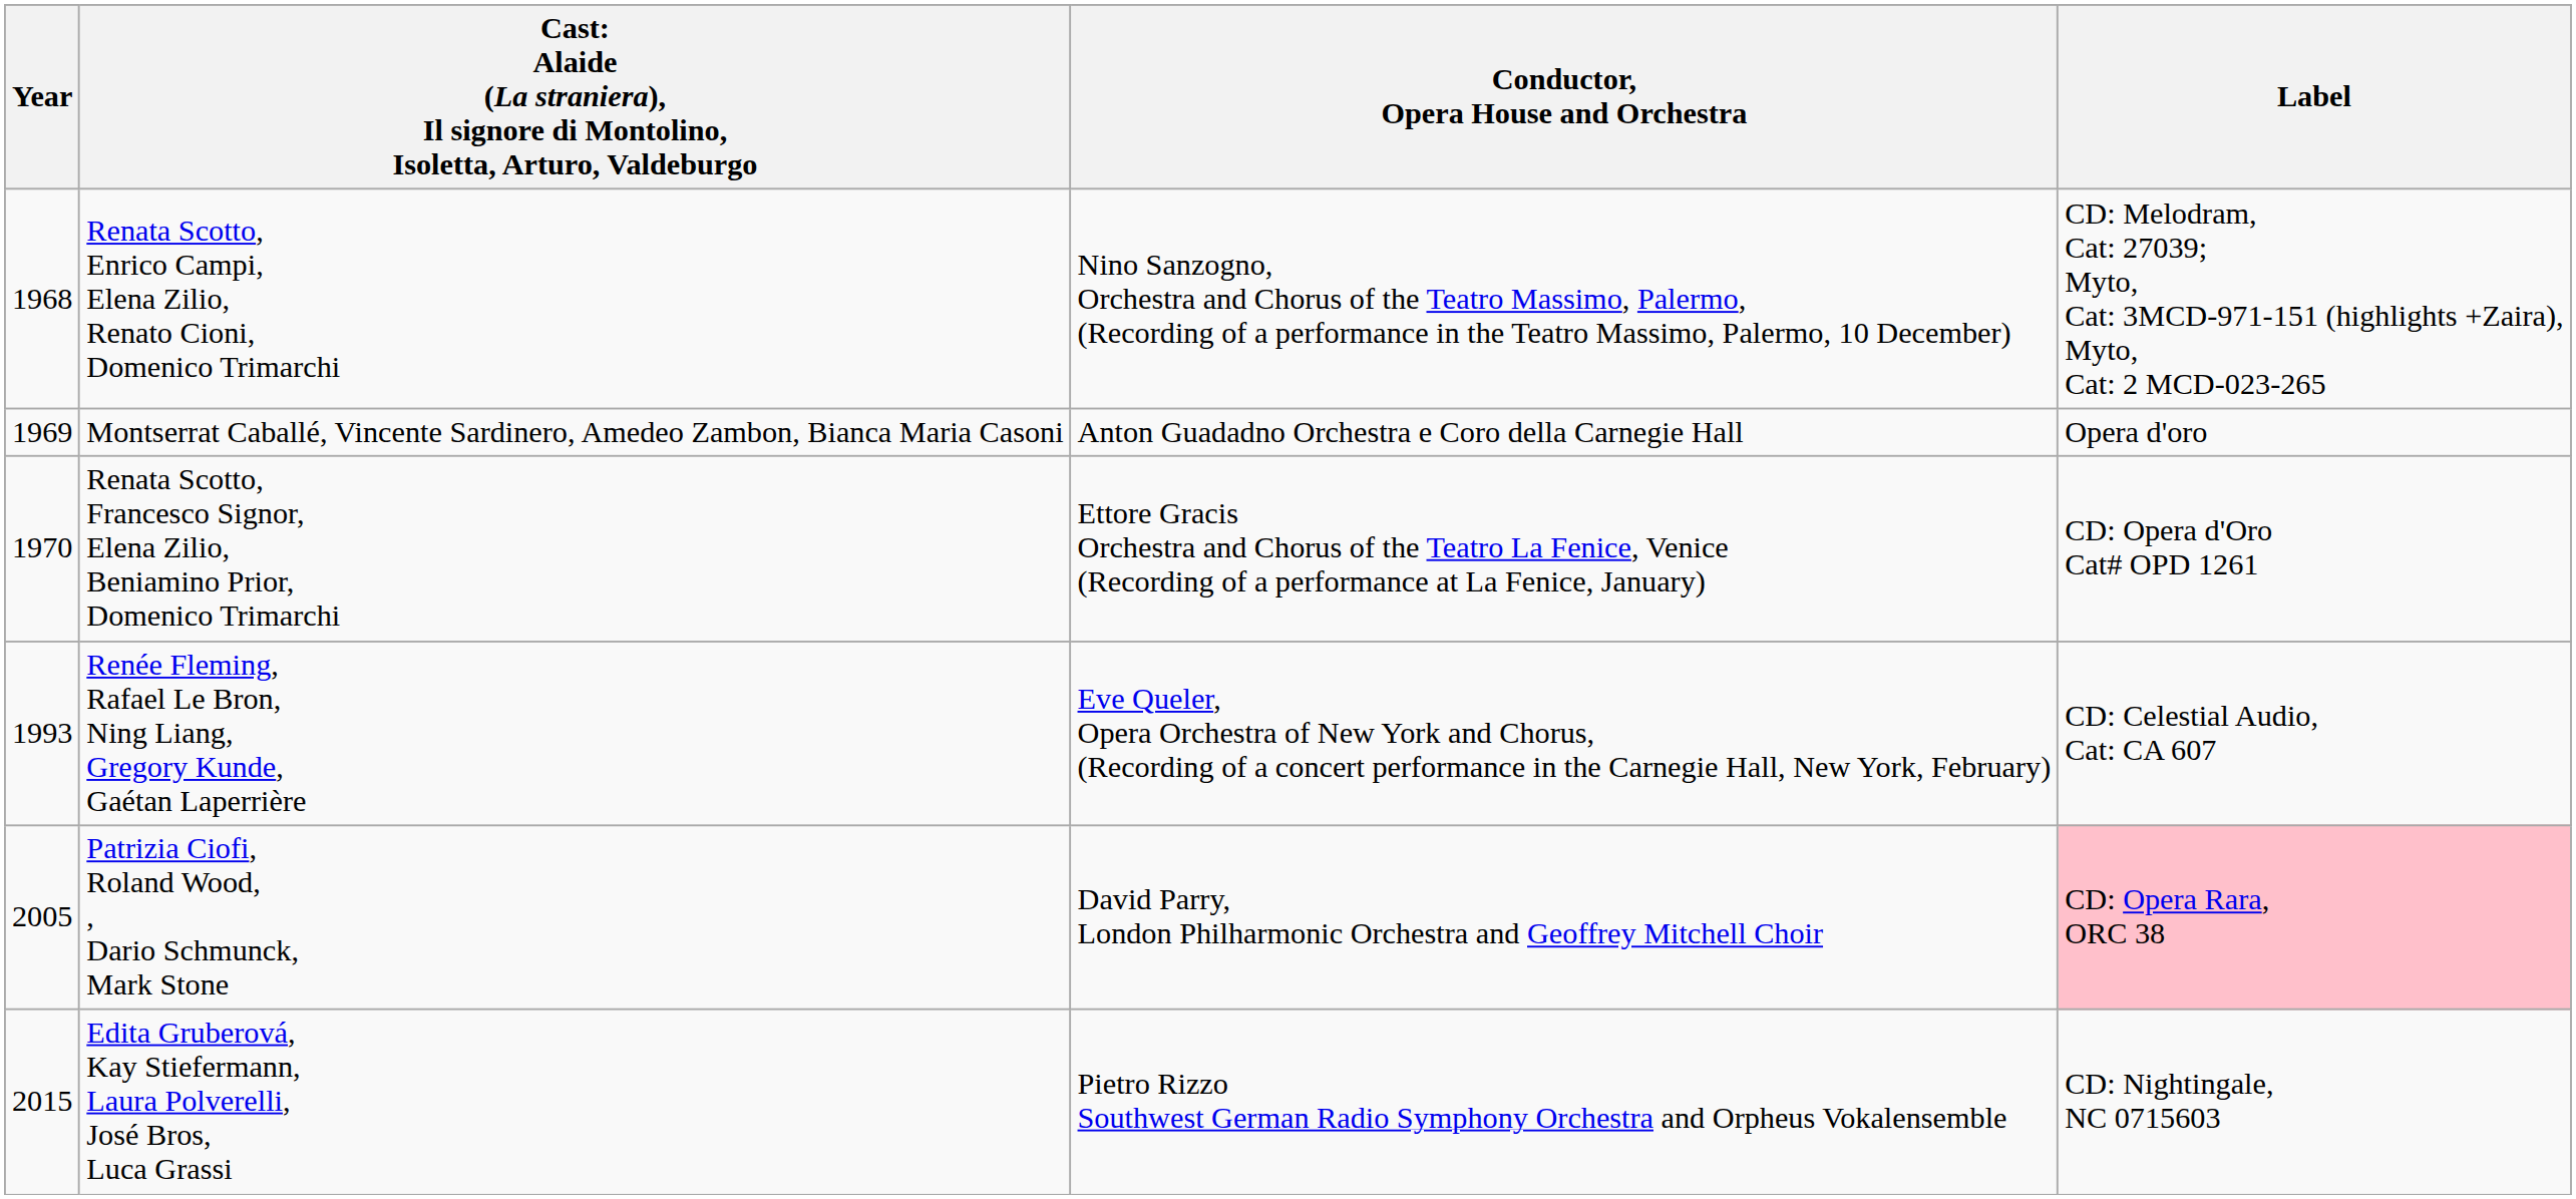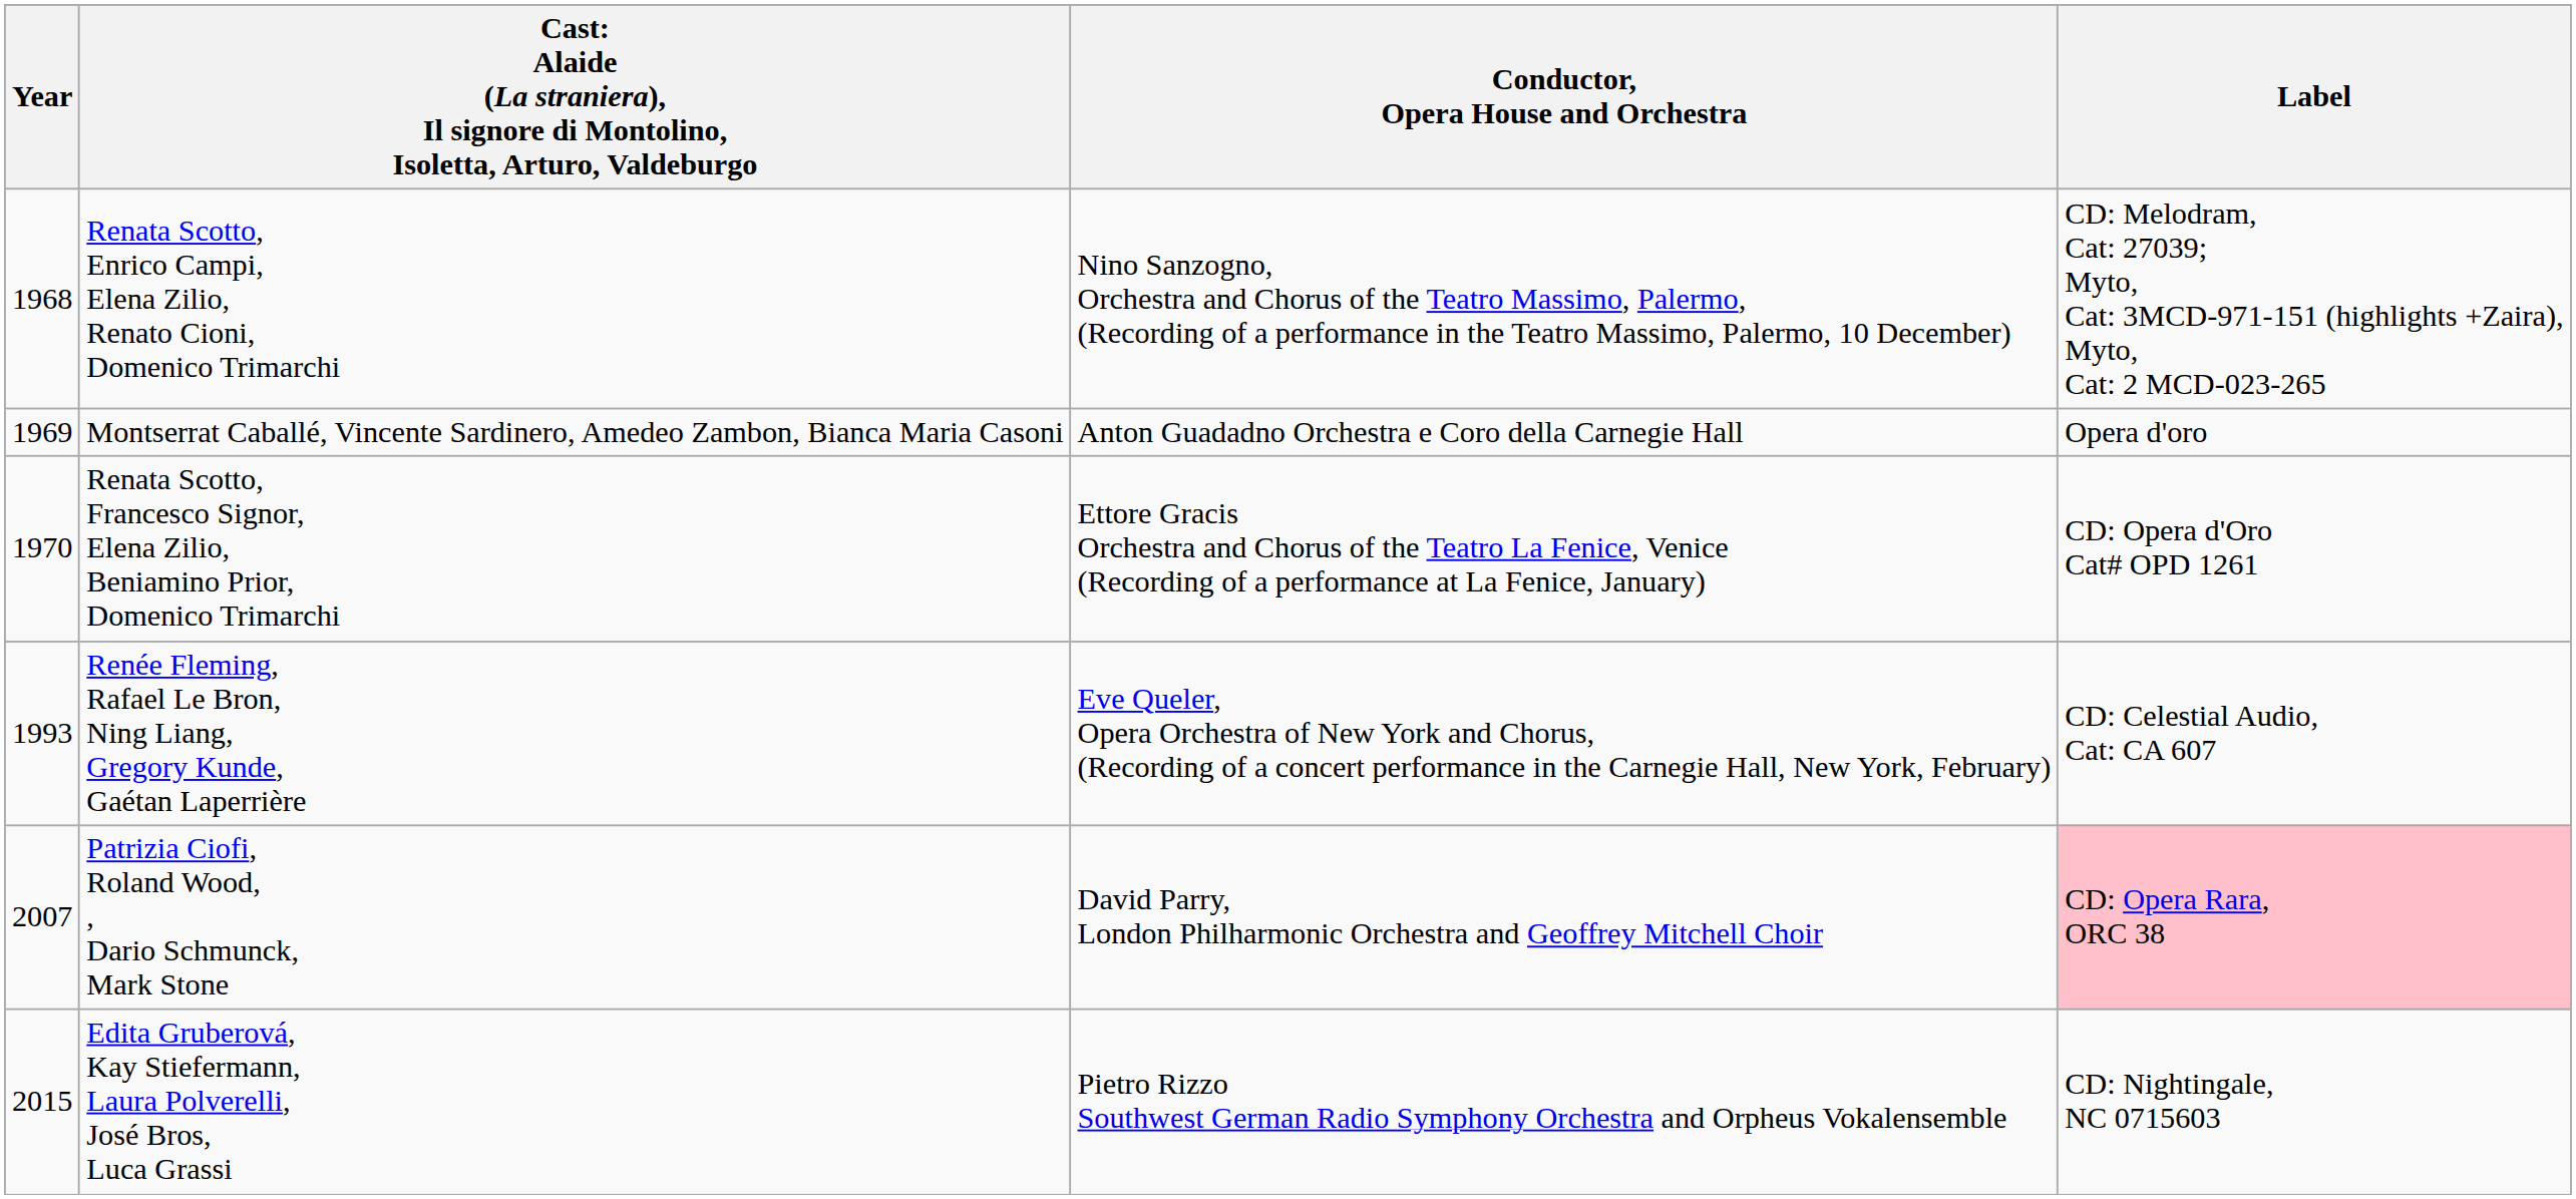Patrizia Ciofi, Roland Wood, , Dario Schmunck, Mark Stone | Year: 2005 -> 2007
